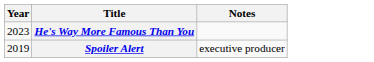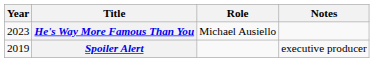+ column: Role | Michael Ausiello
